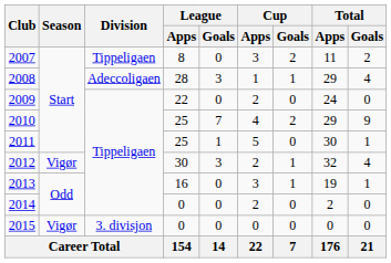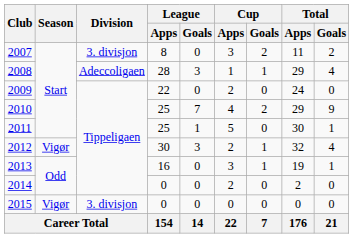2007 | Division: Tippeligaen -> 3. divisjon
